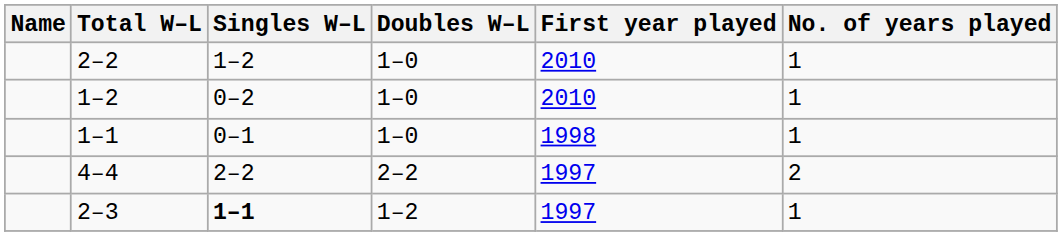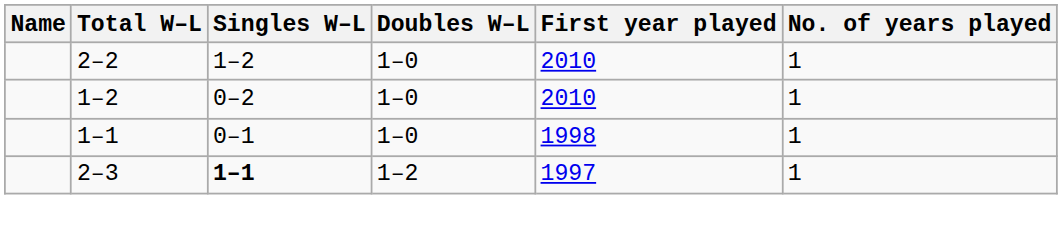- row: 4–4 | 2–2 | 2–2 | 1997 | 2
